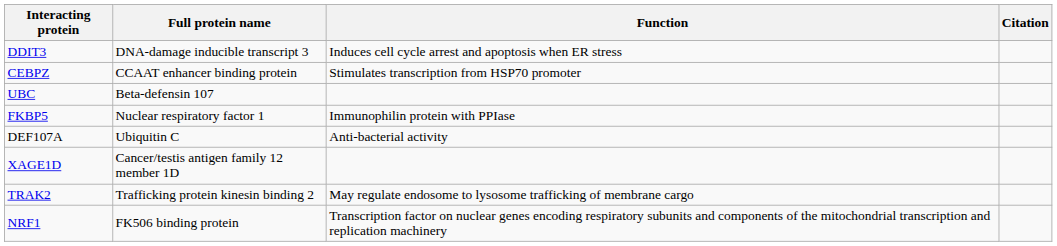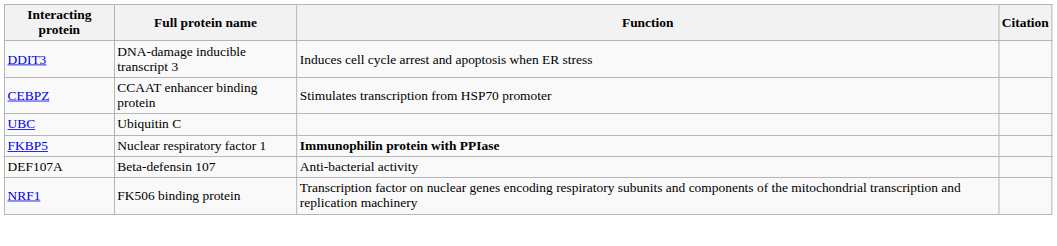UBC | Full protein name: Beta-defensin 107 -> Ubiquitin C
FKBP5 | Function: normal -> bold
DEF107A | Full protein name: Ubiquitin C -> Beta-defensin 107
- row: XAGE1D | Cancer/testis antigen family 12 member 1D
- row: TRAK2 | Trafficking protein kinesin binding 2 | May regulate endosome to lysosome trafficking of membrane cargo
